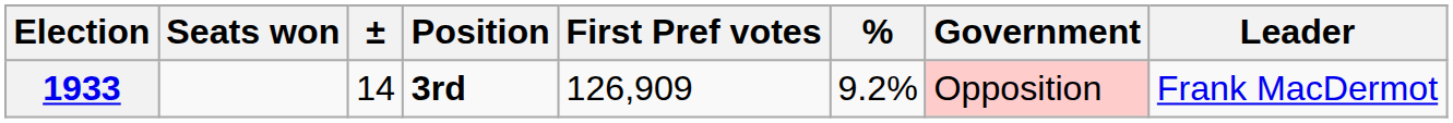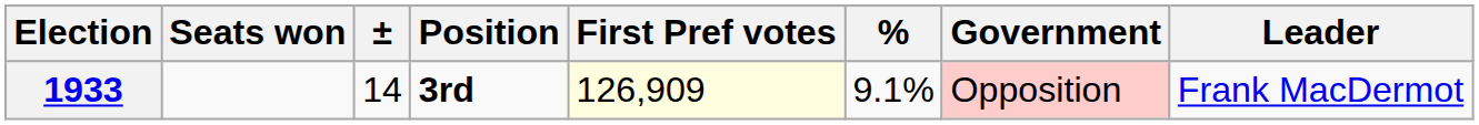1933 | First Pref votes: no background -> lightyellow background
1933 | %: 9.2% -> 9.1%
